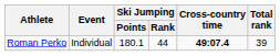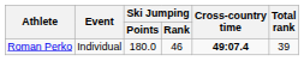Roman Perko | Ski Jumping / Points: 180.1 -> 180.0
Roman Perko | Ski Jumping / Rank: 44 -> 46
